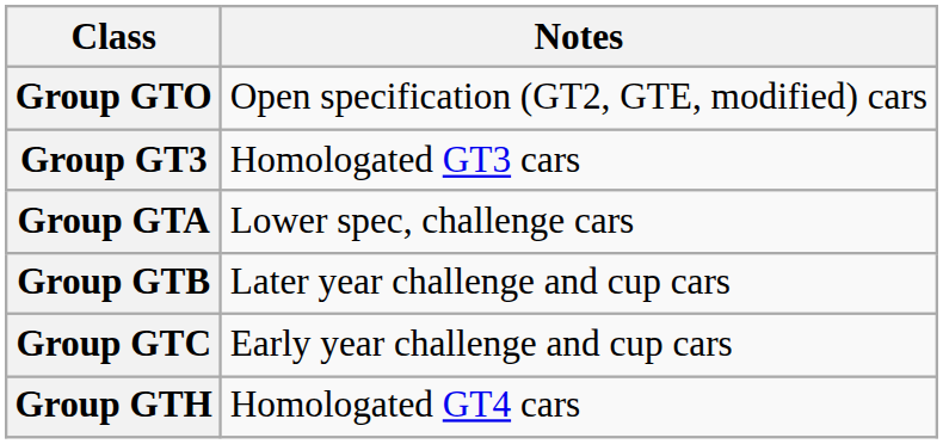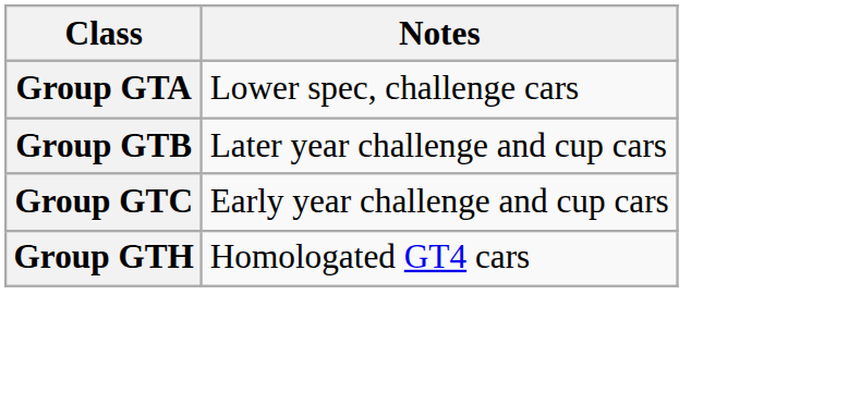- row: Group GTO | Open specification (GT2, GTE, modified) cars
- row: Group GT3 | Homologated GT3 cars
